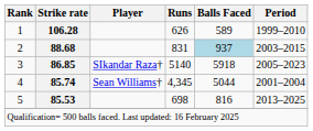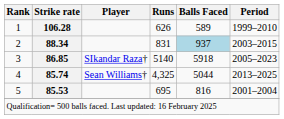2 | Strike rate: 88.68 -> 88.34
4 | Runs: 4,345 -> 4,325
4 | Period: 2001–2004 -> 2013–2025
5 | Runs: 698 -> 695
5 | Period: 2013–2025 -> 2001–2004
